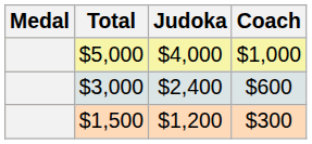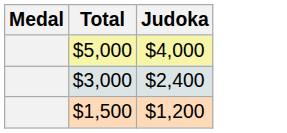- column: Coach | $1,000 | $600 | $300
